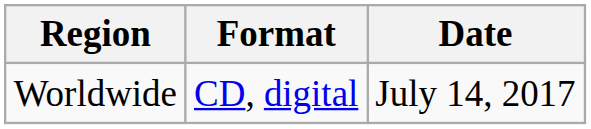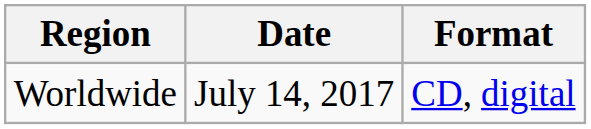columns swapped: Date <-> Format
